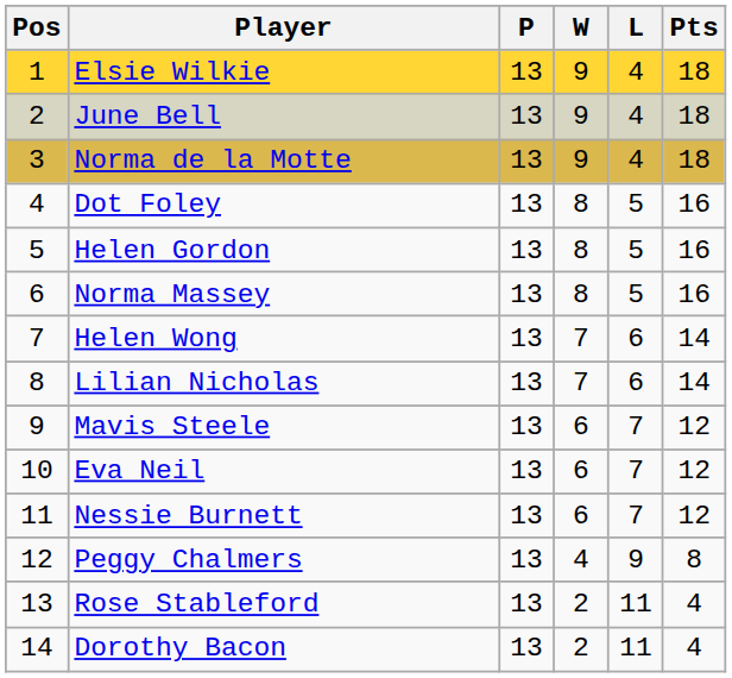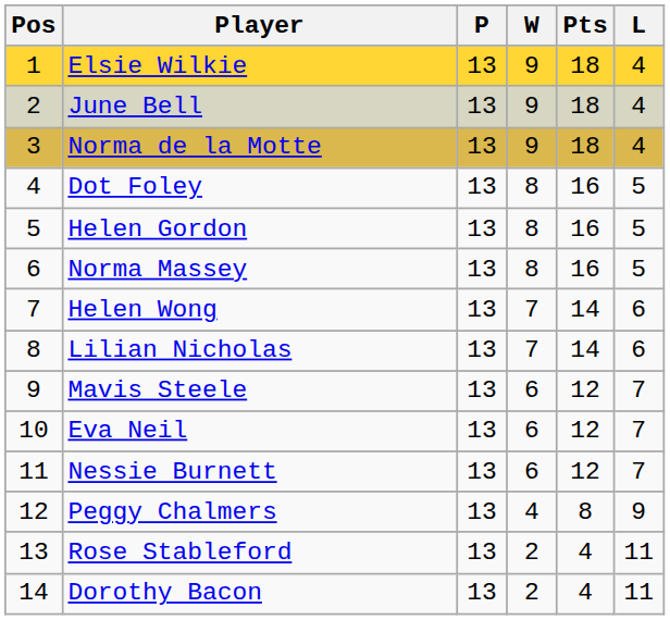columns swapped: L <-> Pts
